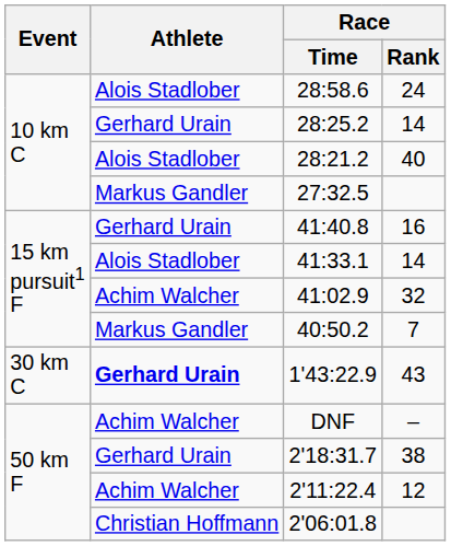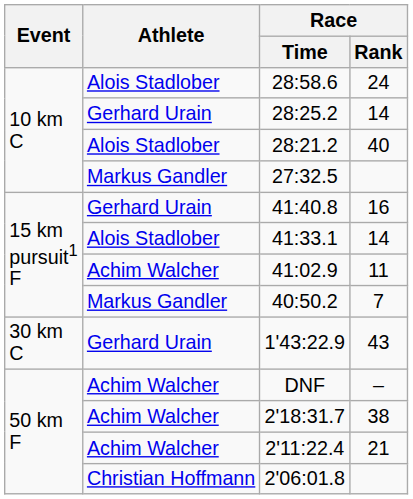41:02.9 | Race / Rank: 32 -> 11
1'43:22.9 | Athlete: bold -> normal
2'18:31.7 | Athlete: Gerhard Urain -> Achim Walcher
2'11:22.4 | Race / Rank: 12 -> 21
